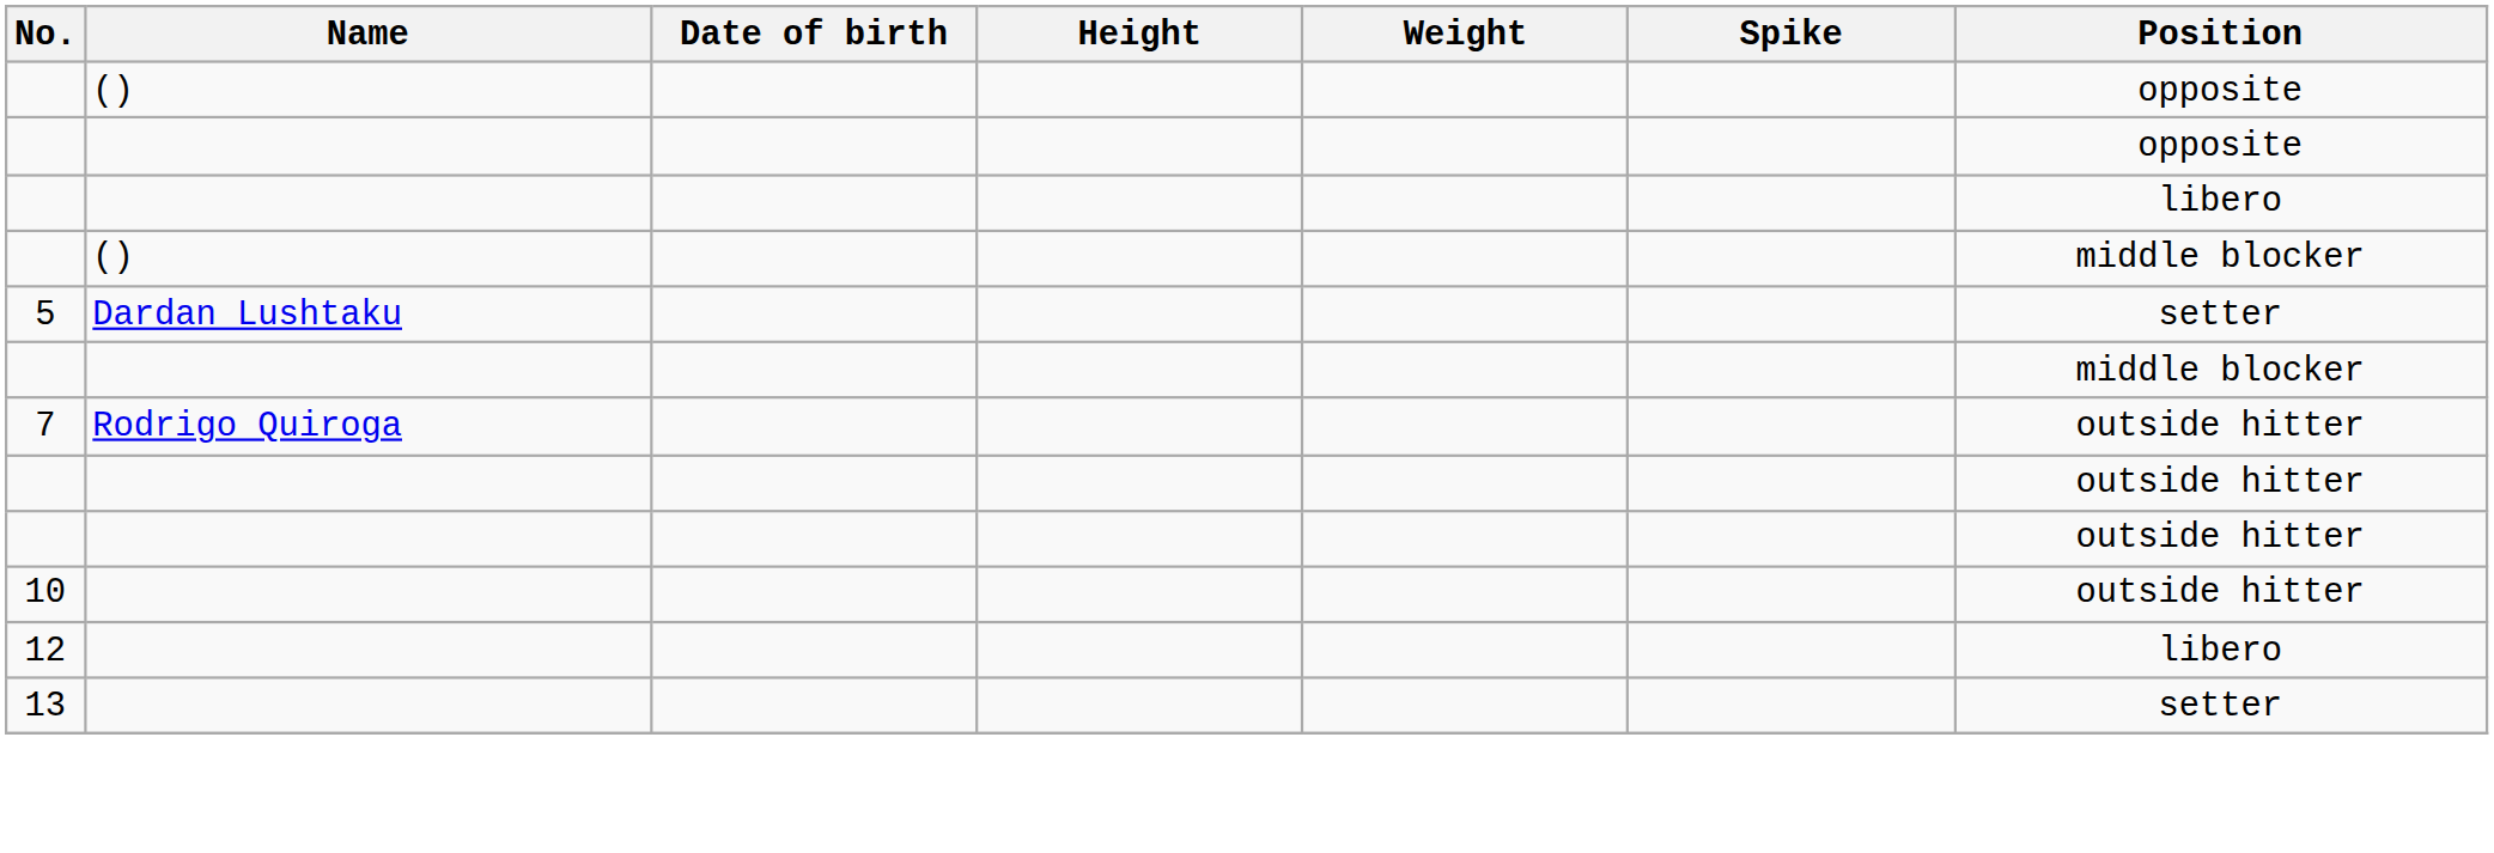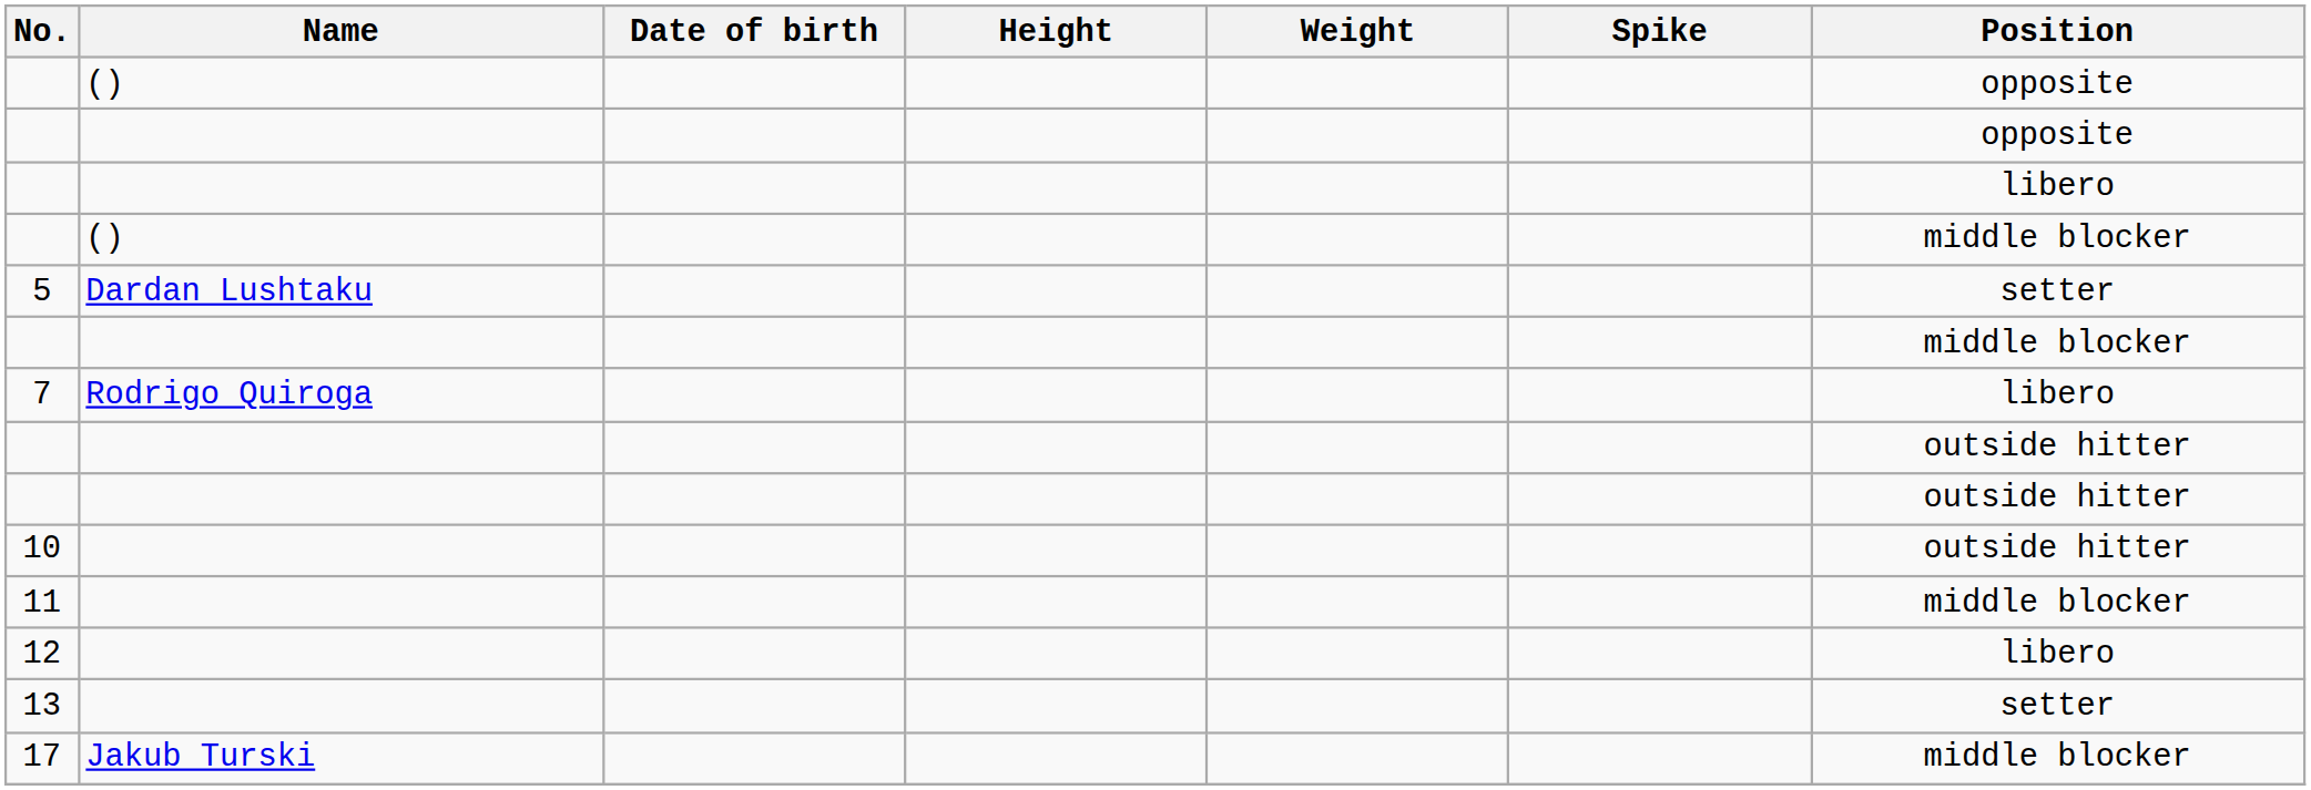7 | Position: outside hitter -> libero
+ row: 11 | middle blocker
+ row: 17 | Jakub Turski | middle blocker
